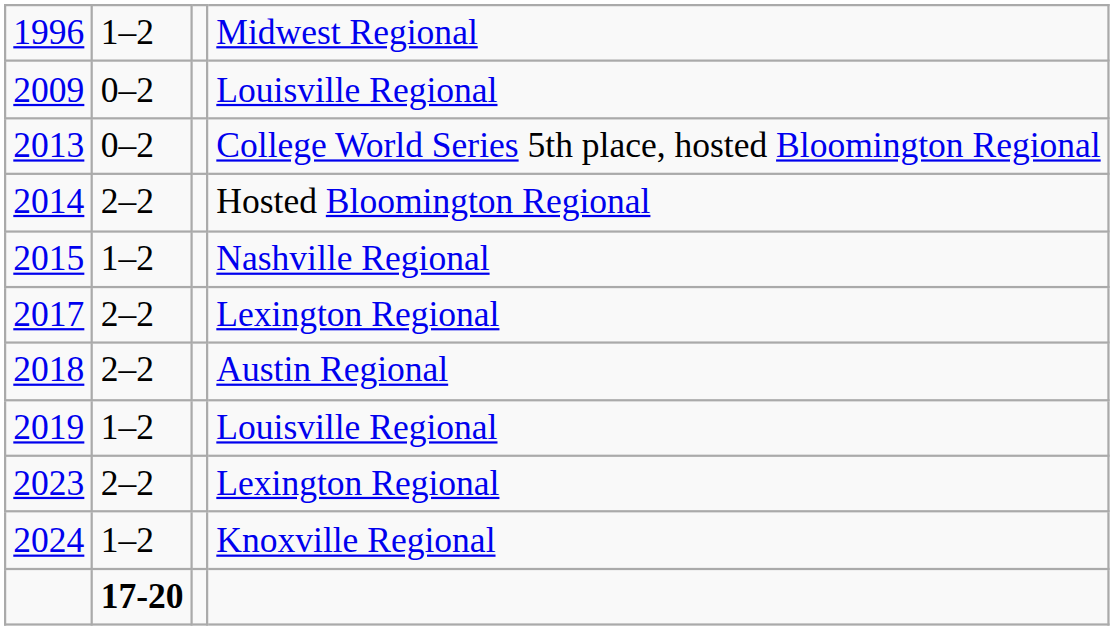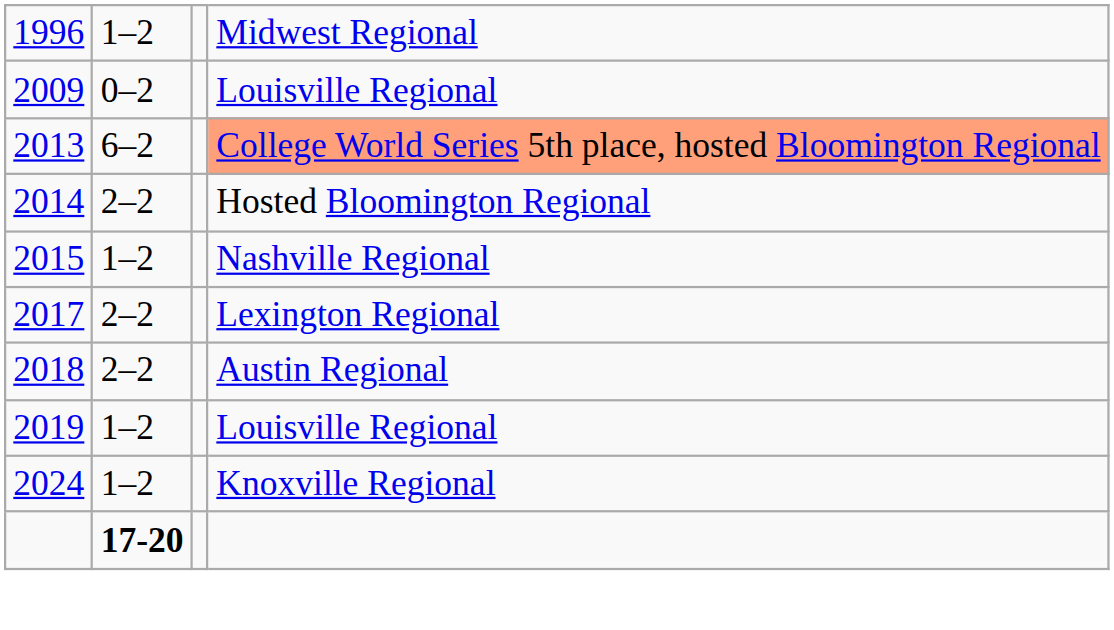2013 | column 2: 0–2 -> 6–2
2013 | column 4: no background -> lightsalmon background
- row: 2023 | 2–2 | Lexington Regional
